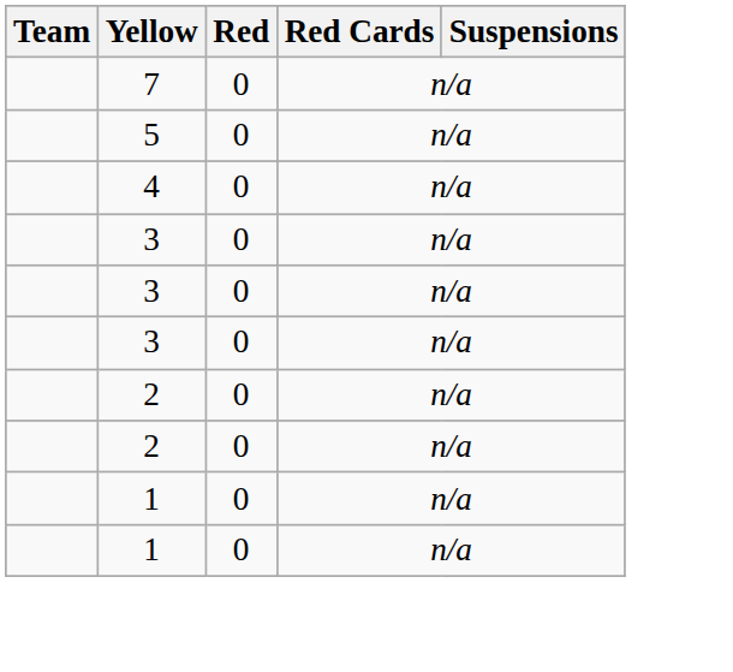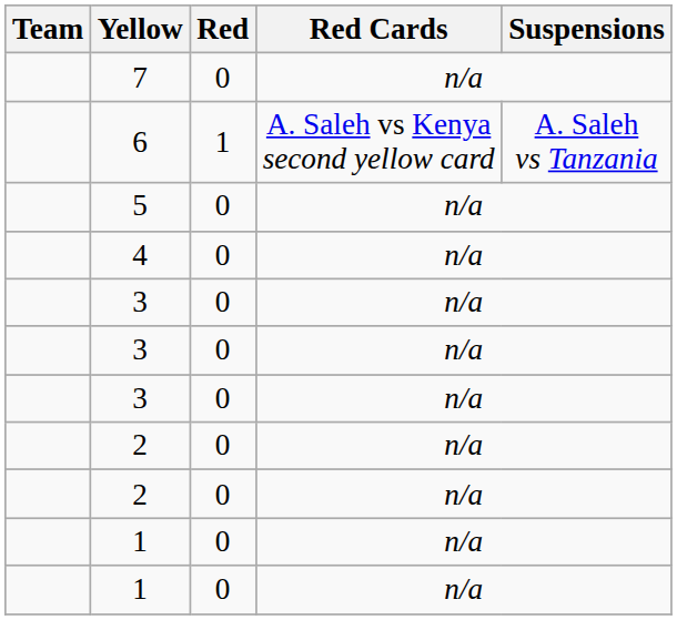+ row: 6 | 1 | A. Saleh vs Kenya second yellow card | A. Saleh vs Tanzania
